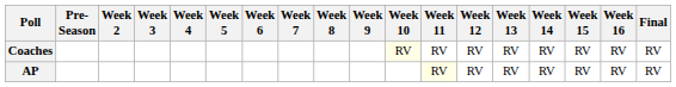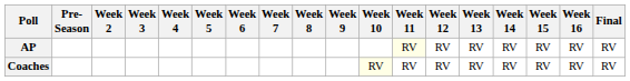rows swapped: AP <-> Coaches
